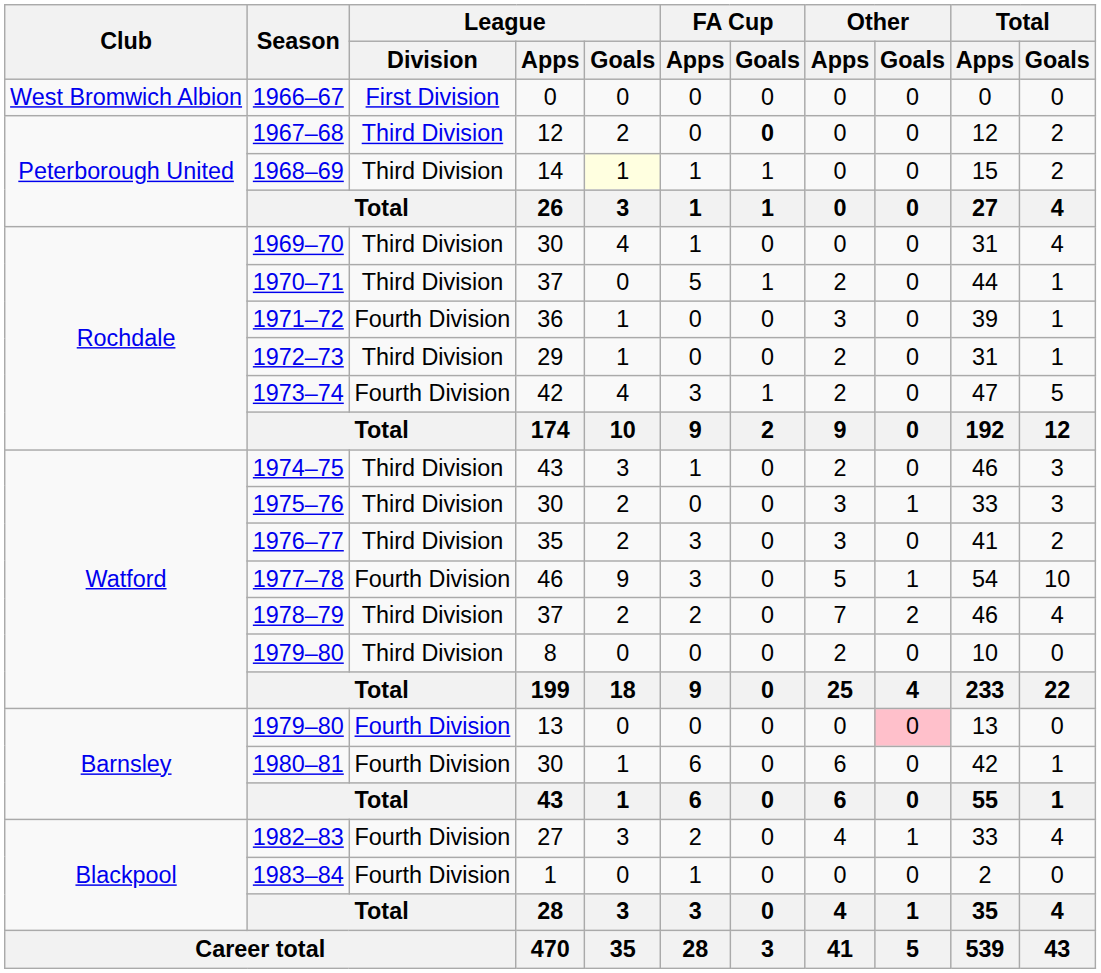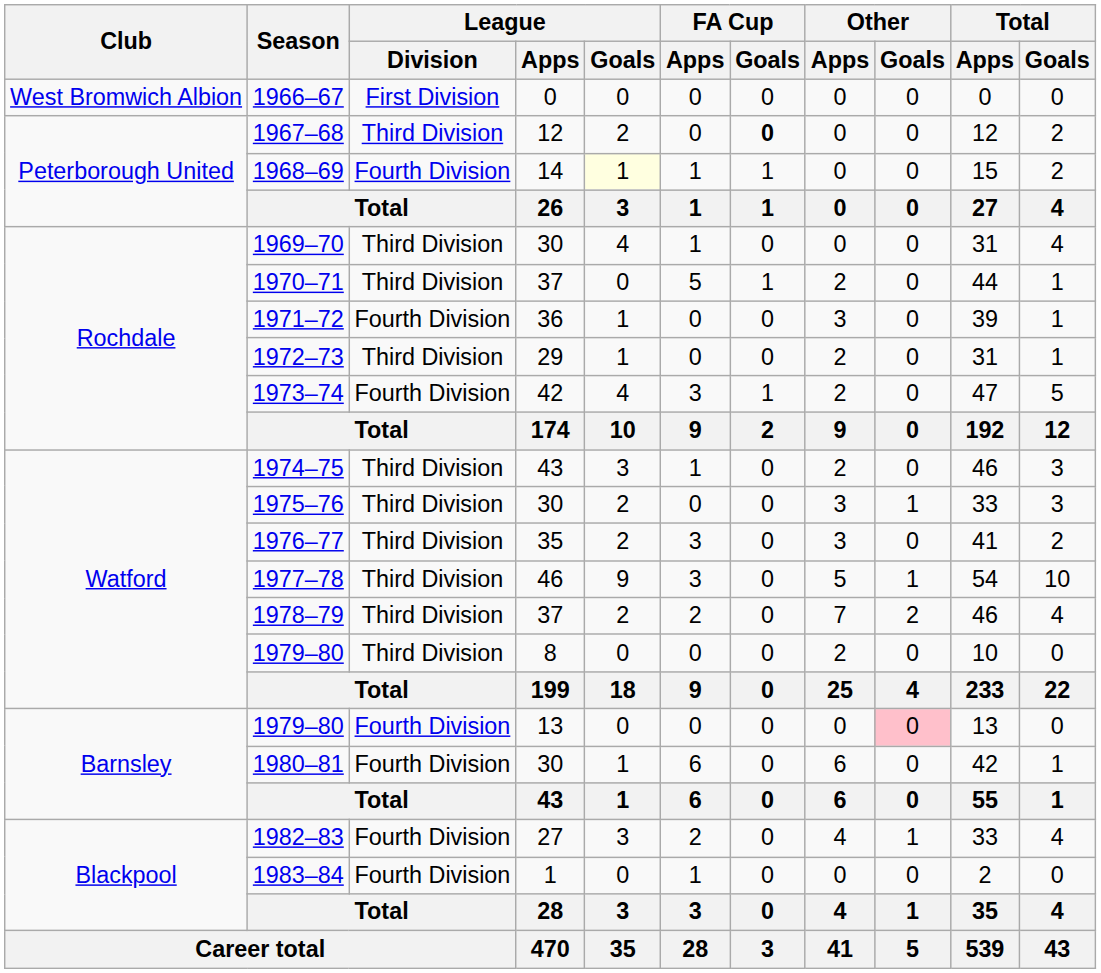1968–69 | League / Division: Third Division -> Fourth Division
1977–78 | League / Division: Fourth Division -> Third Division
